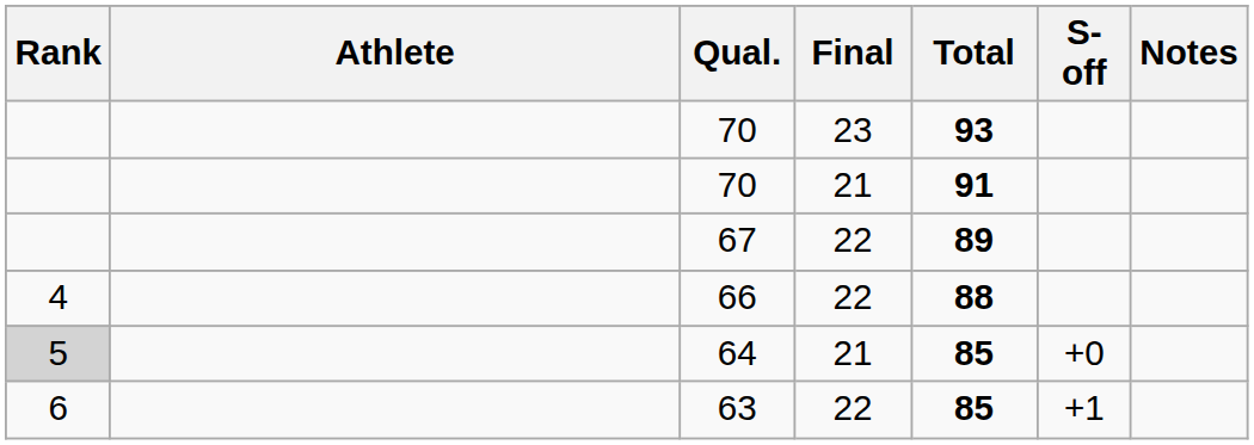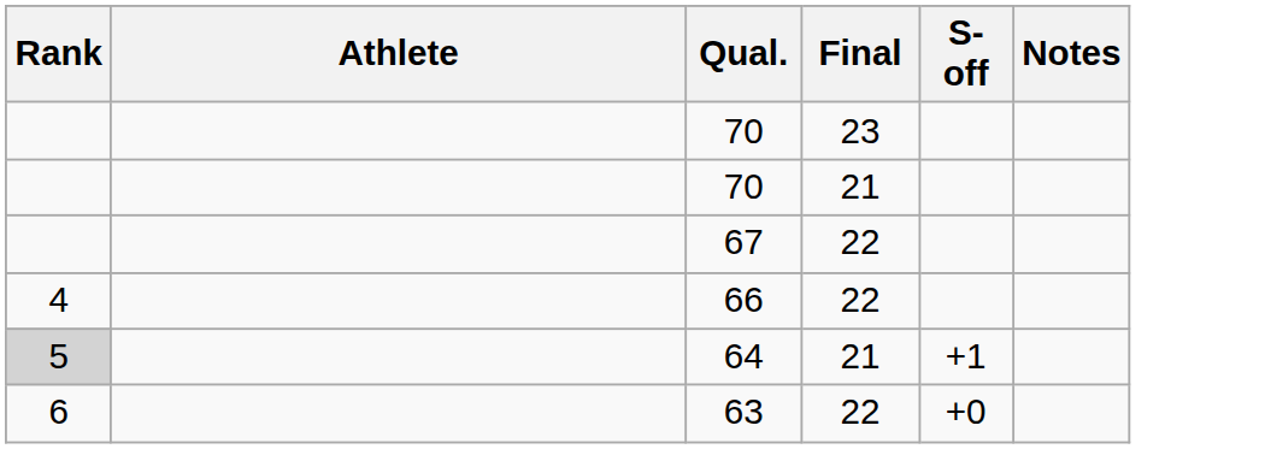- column: Total | 93 | 91 | 89 | 88 | 85 | 85
64 | S-off: +0 -> +1
63 | S-off: +1 -> +0
